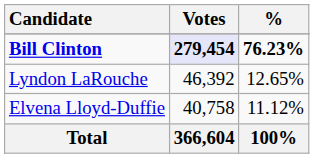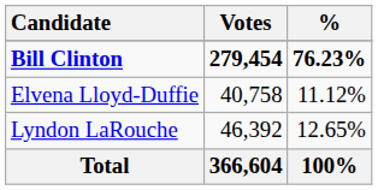Bill Clinton | Votes: lavender background -> no background
rows swapped: Lyndon LaRouche <-> Elvena Lloyd-Duffie
